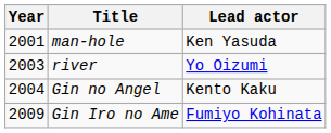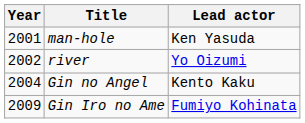river | Year: 2003 -> 2002
